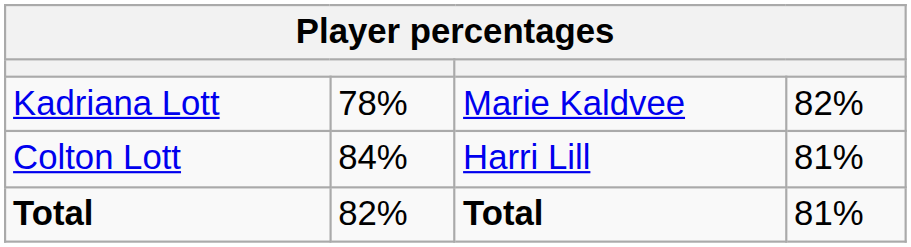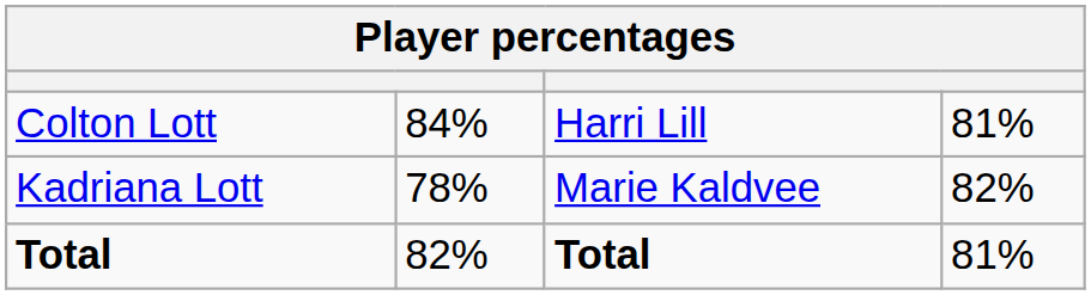rows swapped: Kadriana Lott <-> Colton Lott
